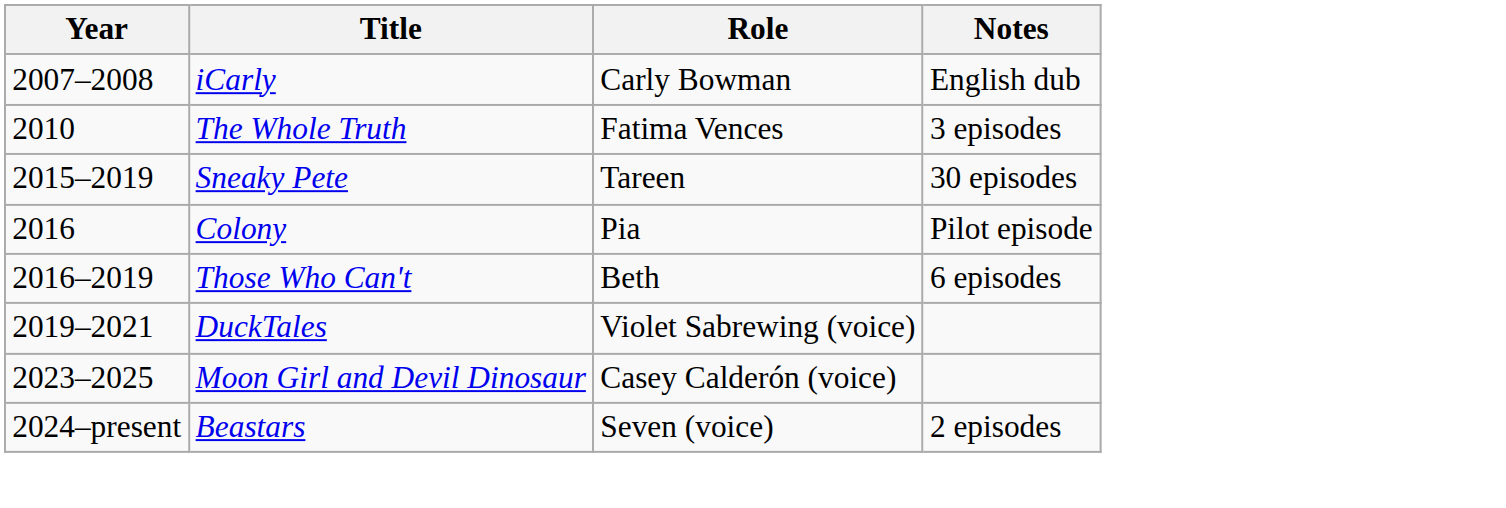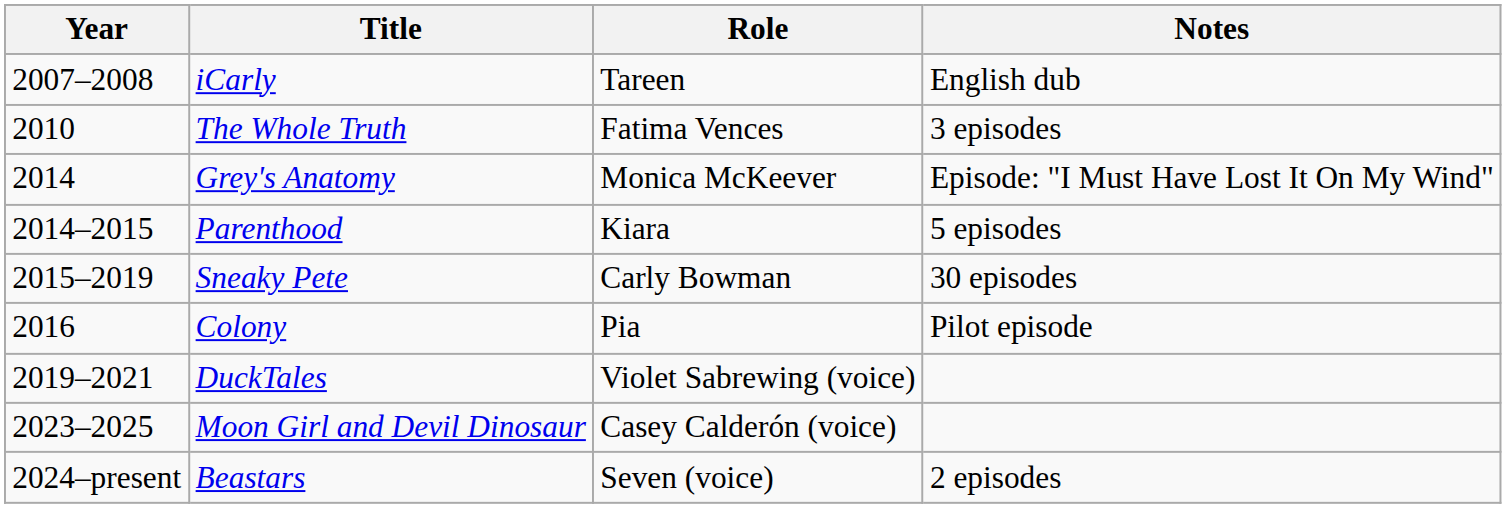iCarly | Role: Carly Bowman -> Tareen
+ row: 2014 | Grey's Anatomy | Monica McKeever | Episode: "I Must Have Lost It On My Wind"
+ row: 2014–2015 | Parenthood | Kiara | 5 episodes
Sneaky Pete | Role: Tareen -> Carly Bowman
- row: 2016–2019 | Those Who Can't | Beth | 6 episodes
